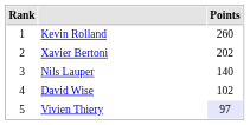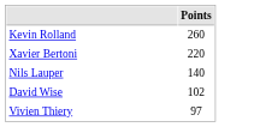- column: Rank | 1 | 2 | 3 | 4 | 5
Xavier Bertoni | Points: 202 -> 220
Vivien Thiery | Points: lavender background -> no background
